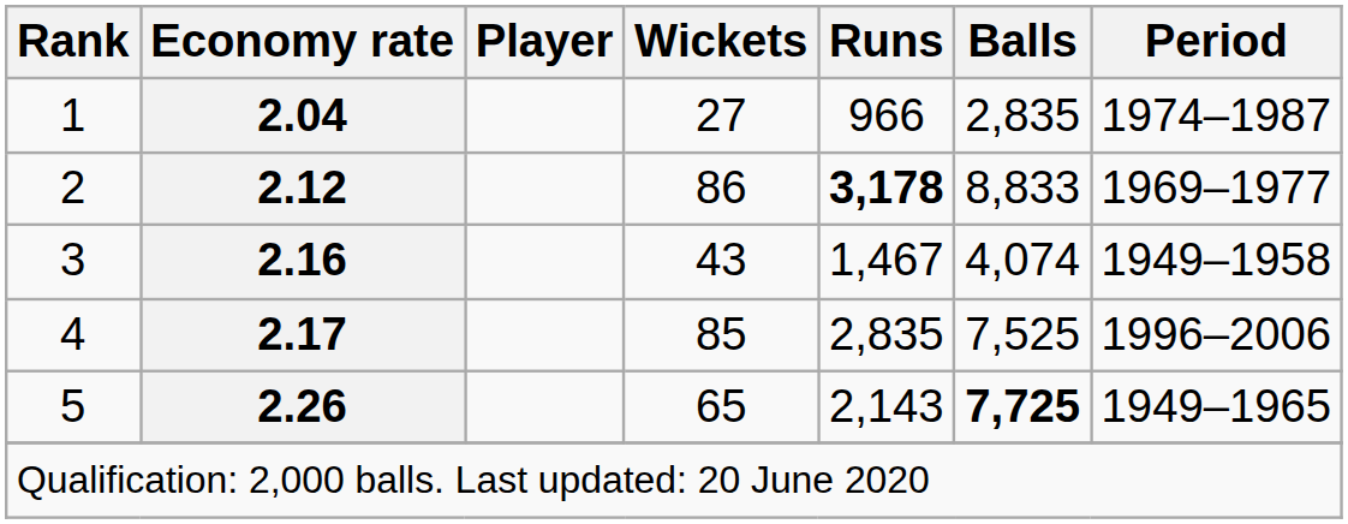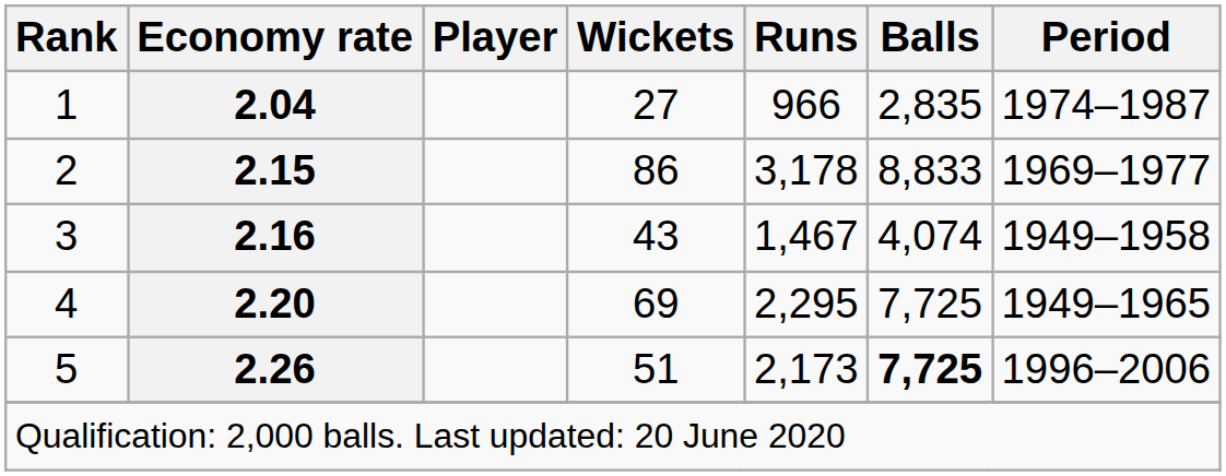2 | Economy rate: 2.12 -> 2.15
2 | Runs: bold -> normal
4 | Economy rate: 2.17 -> 2.20
4 | Wickets: 85 -> 69
4 | Runs: 2,835 -> 2,295
4 | Balls: 7,525 -> 7,725
4 | Period: 1996–2006 -> 1949–1965
5 | Wickets: 65 -> 51
5 | Runs: 2,143 -> 2,173
5 | Period: 1949–1965 -> 1996–2006
